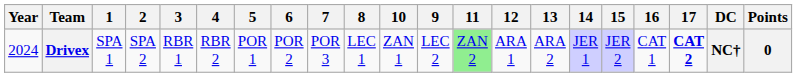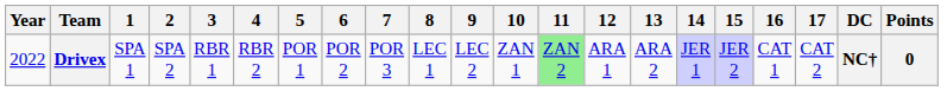columns swapped: 9 <-> 10
Drivex | Year: 2024 -> 2022
Drivex | 17: bold -> normal
